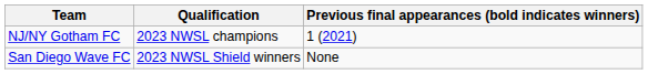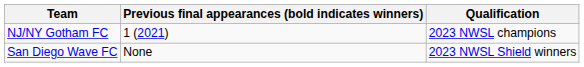columns swapped: Qualification <-> Previous final appearances (bold indicates winners)
